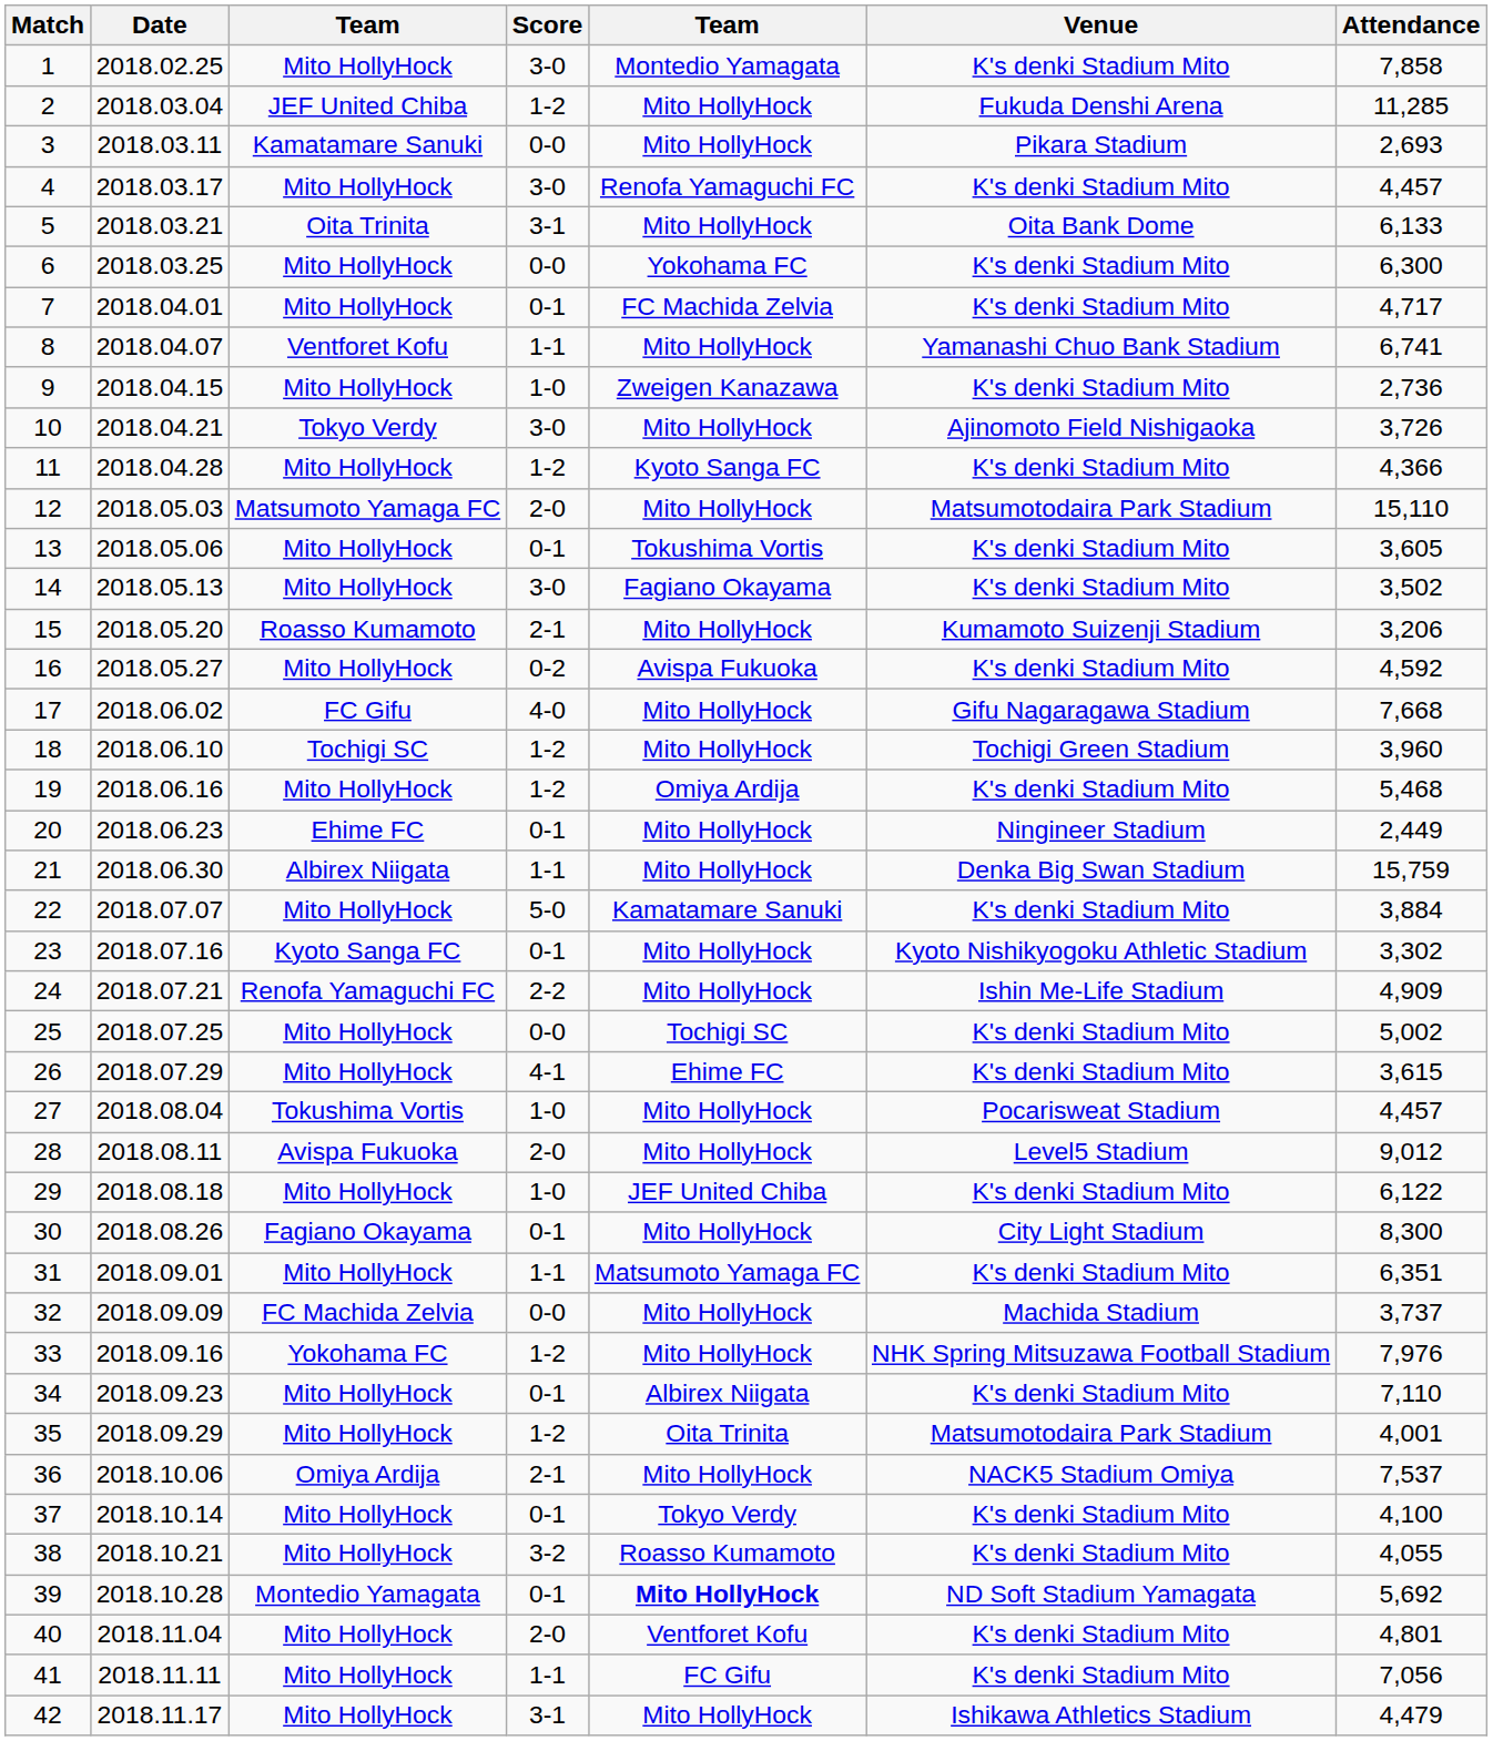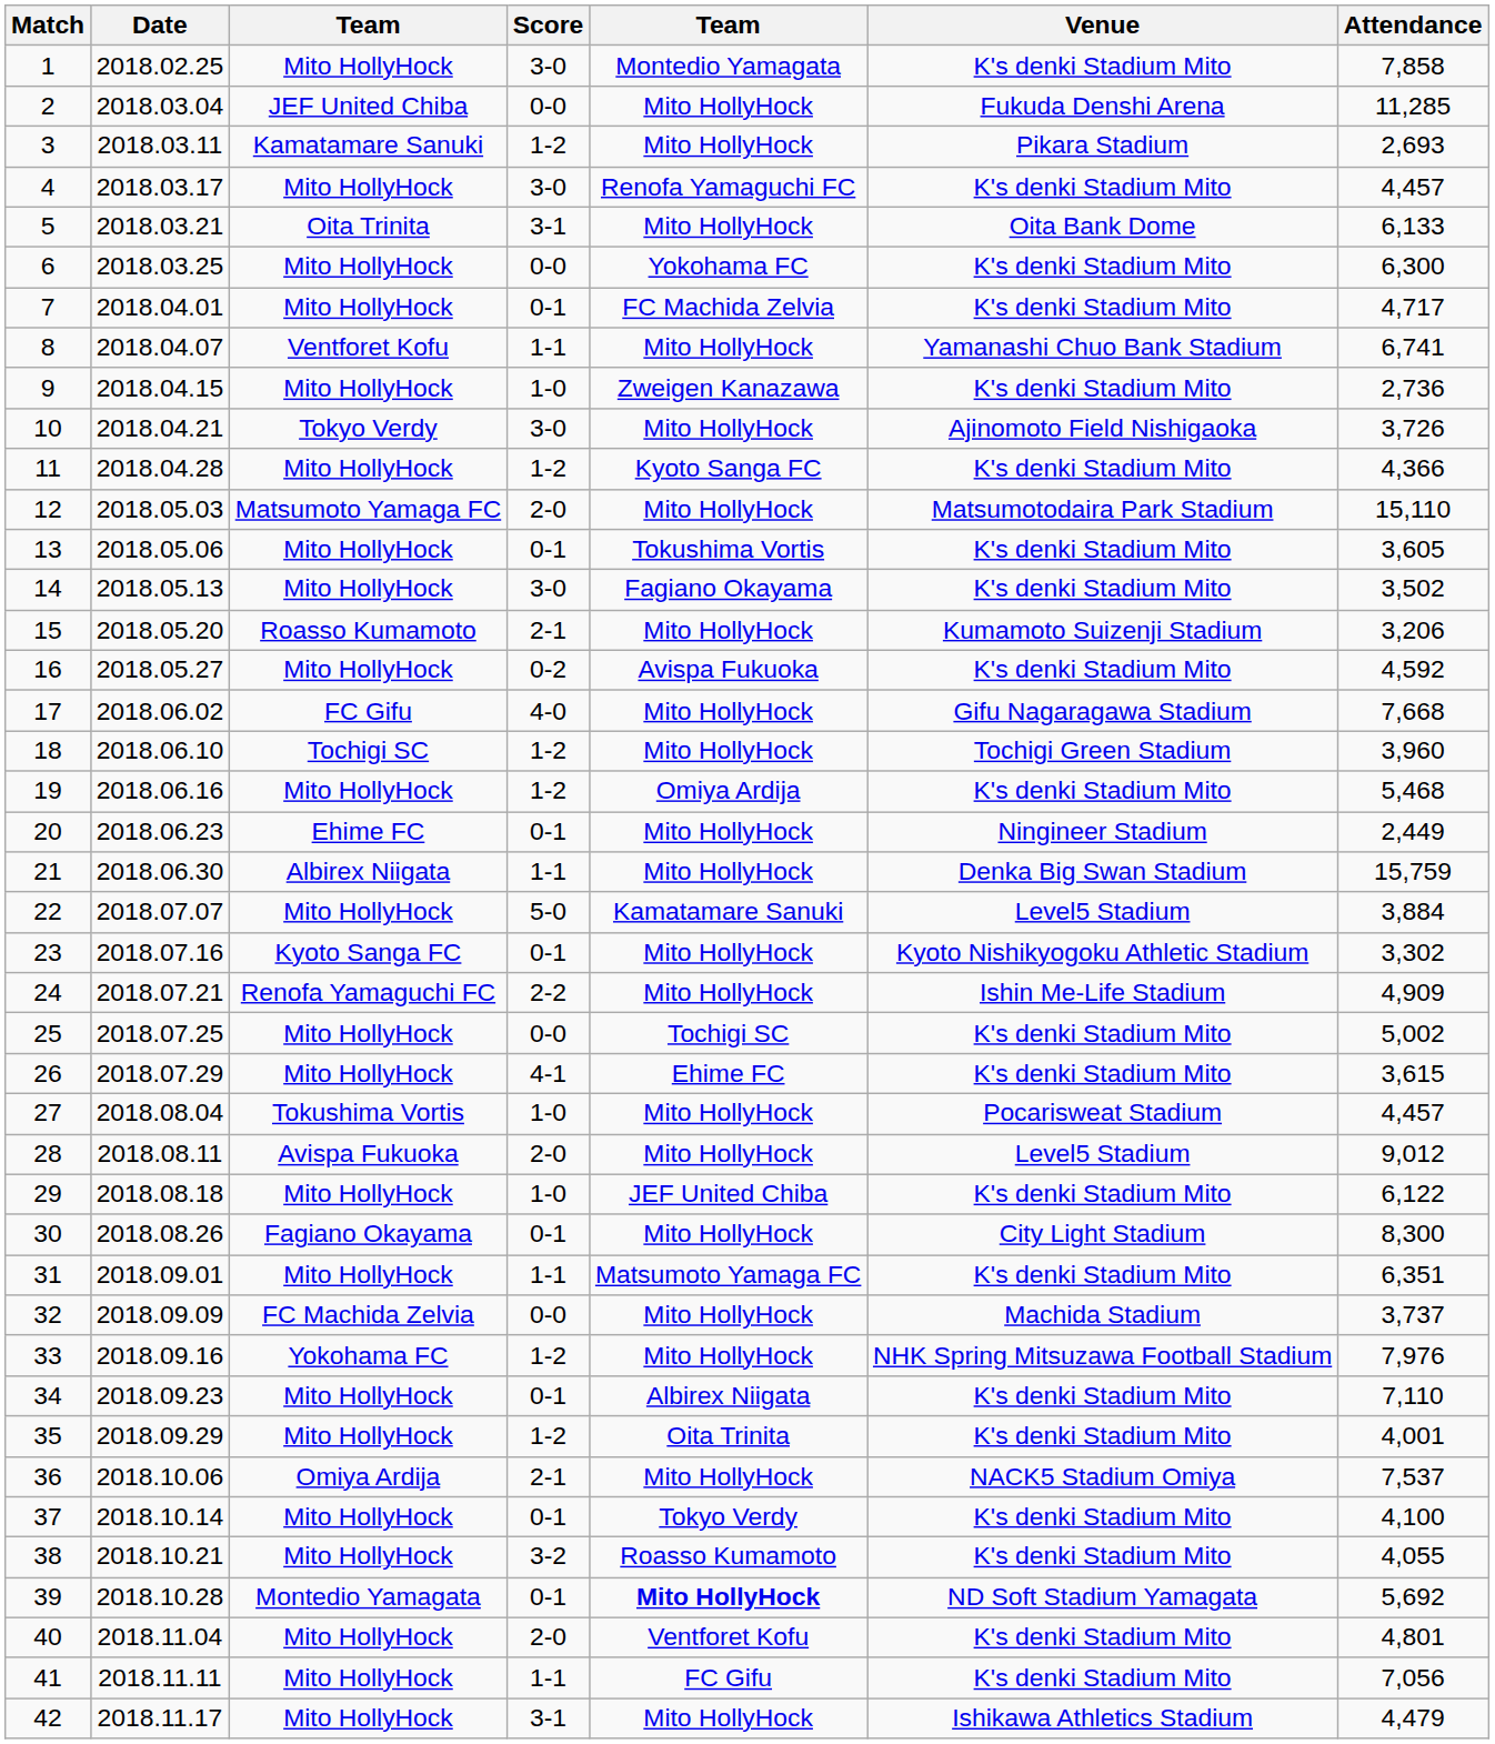2 | Score: 1-2 -> 0-0
3 | Score: 0-0 -> 1-2
22 | Venue: K's denki Stadium Mito -> Level5 Stadium
35 | Venue: Matsumotodaira Park Stadium -> K's denki Stadium Mito
